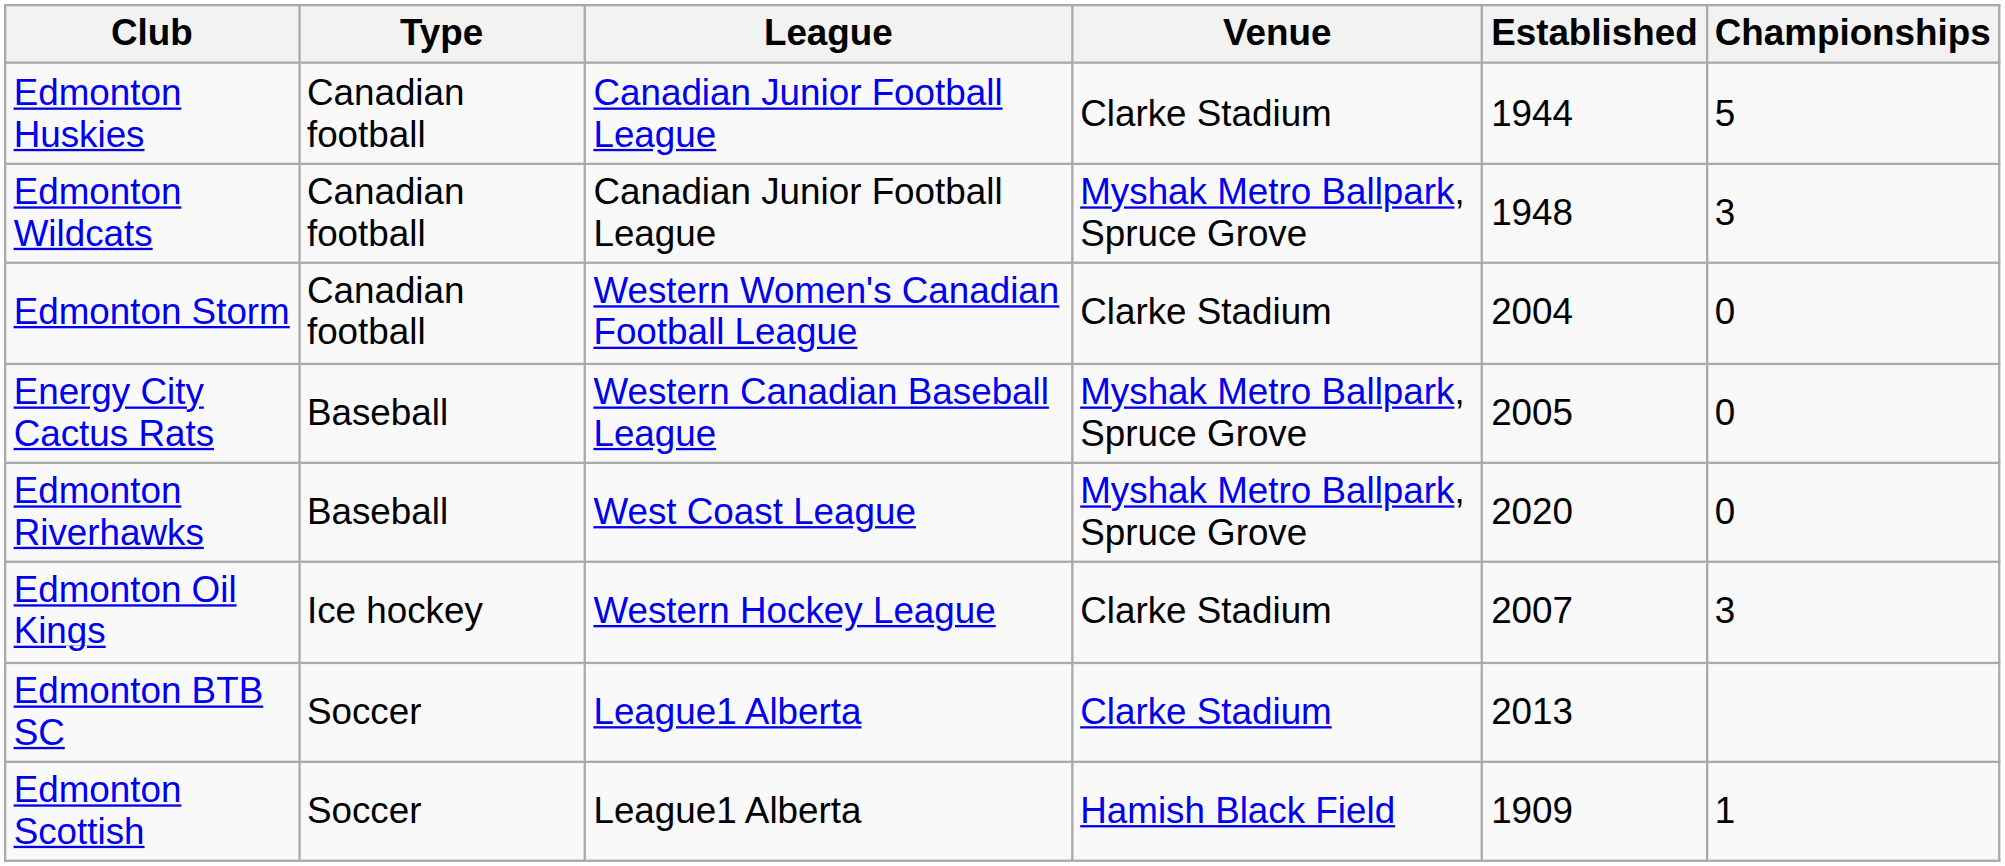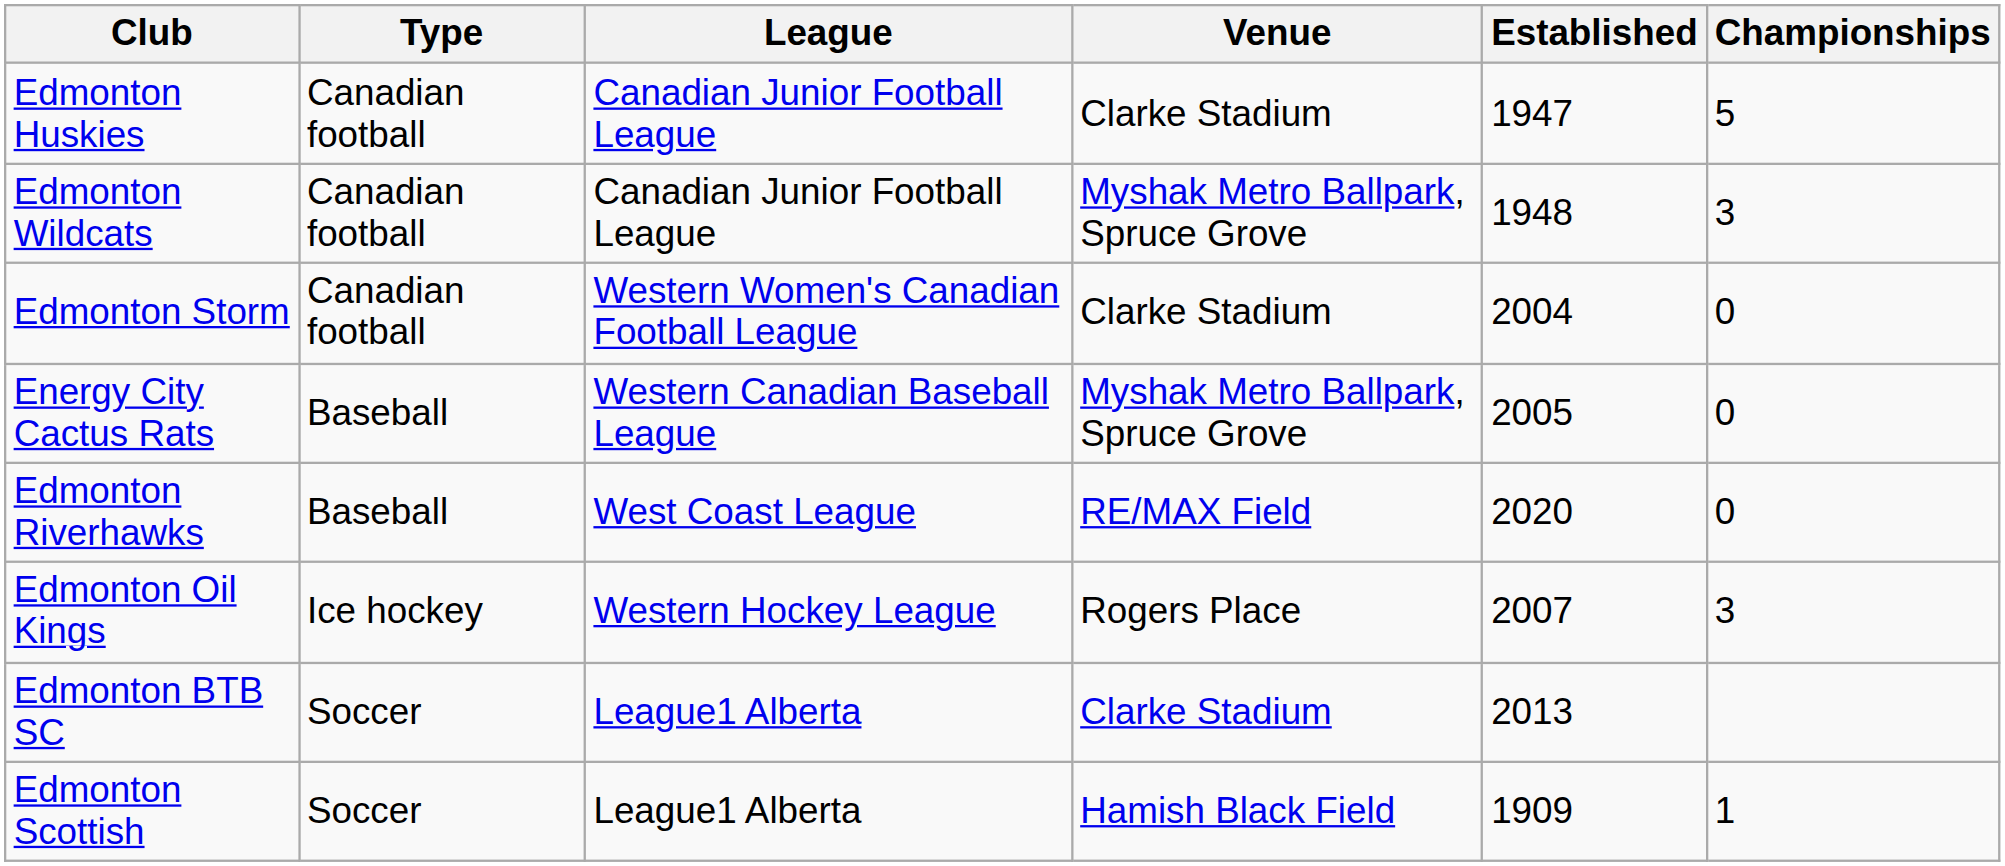Edmonton Huskies | Established: 1944 -> 1947
Edmonton Riverhawks | Venue: Myshak Metro Ballpark, Spruce Grove -> RE/MAX Field
Edmonton Oil Kings | Venue: Clarke Stadium -> Rogers Place
